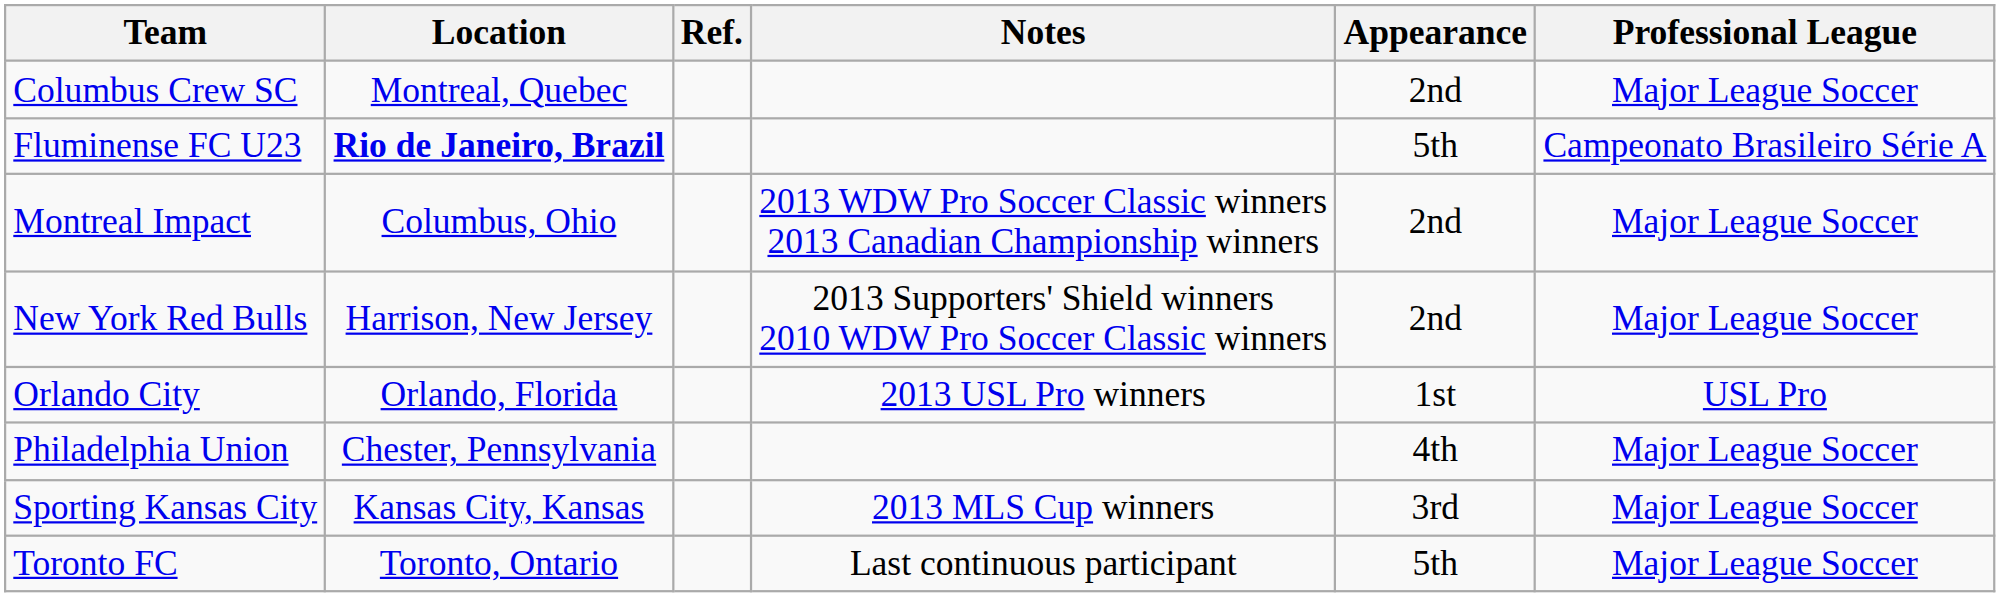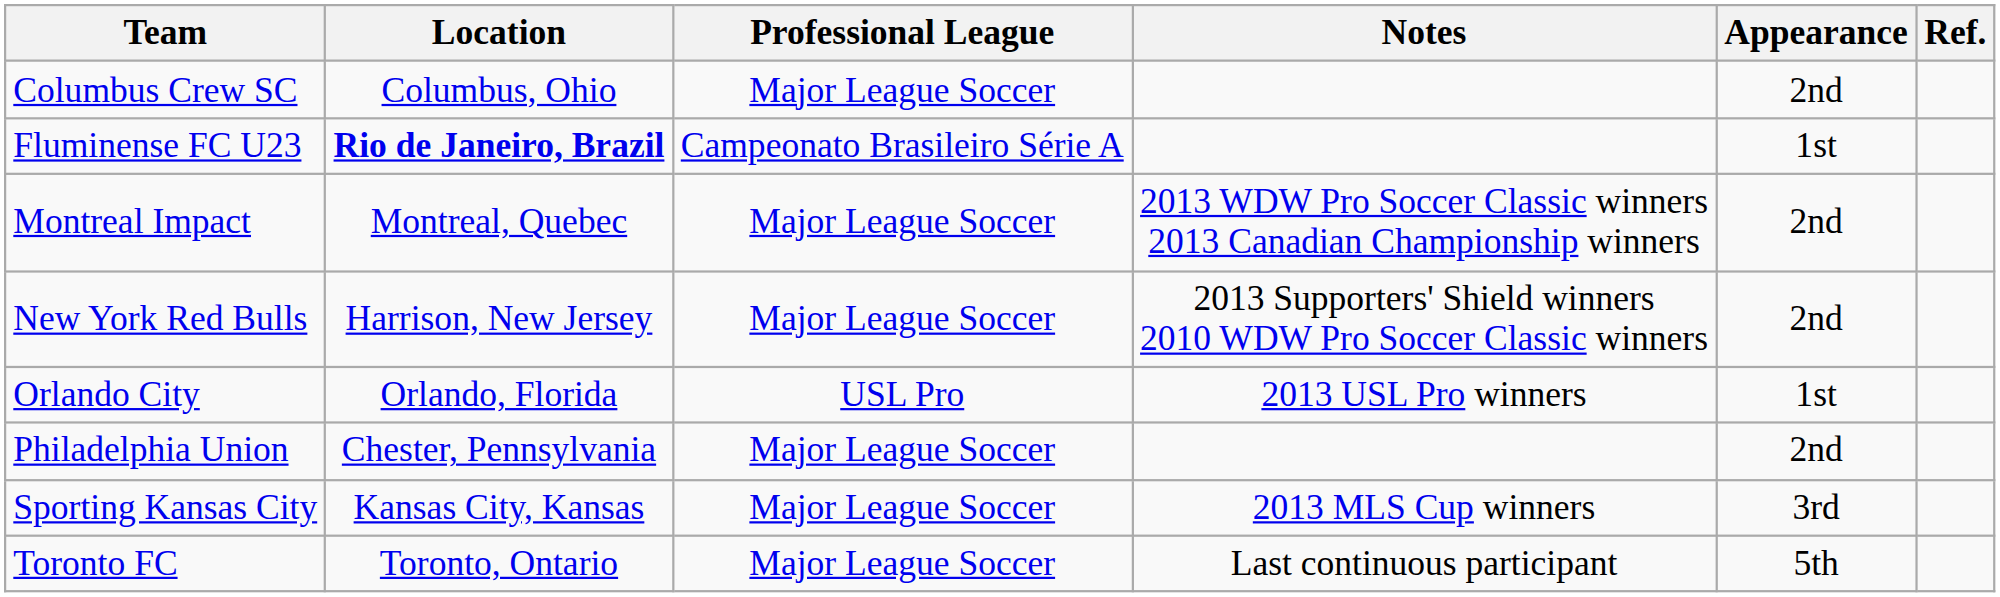columns swapped: Professional League <-> Ref.
Columbus Crew SC | Location: Montreal, Quebec -> Columbus, Ohio
Fluminense FC U23 | Appearance: 5th -> 1st
Montreal Impact | Location: Columbus, Ohio -> Montreal, Quebec
Philadelphia Union | Appearance: 4th -> 2nd
